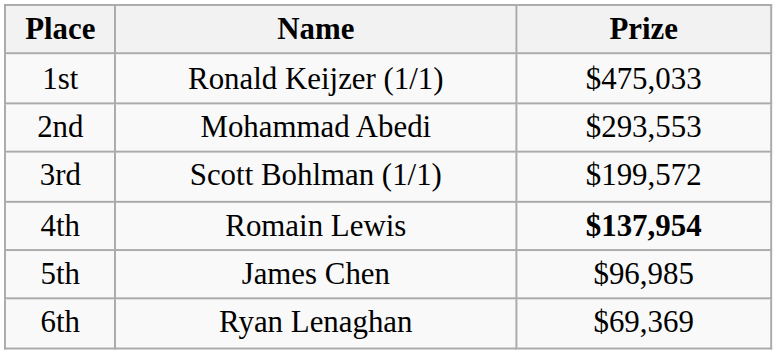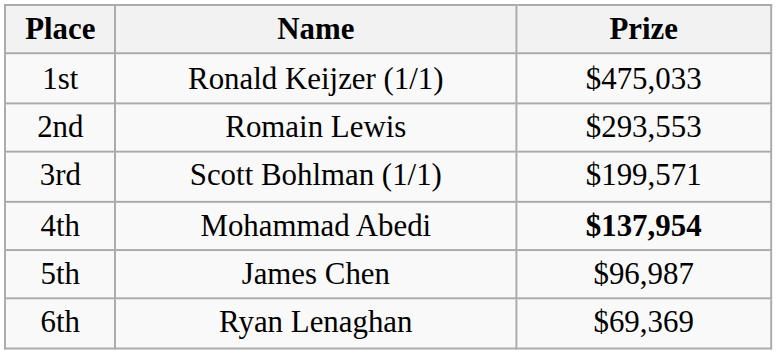2nd | Name: Mohammad Abedi -> Romain Lewis
3rd | Prize: $199,572 -> $199,571
4th | Name: Romain Lewis -> Mohammad Abedi
5th | Prize: $96,985 -> $96,987
